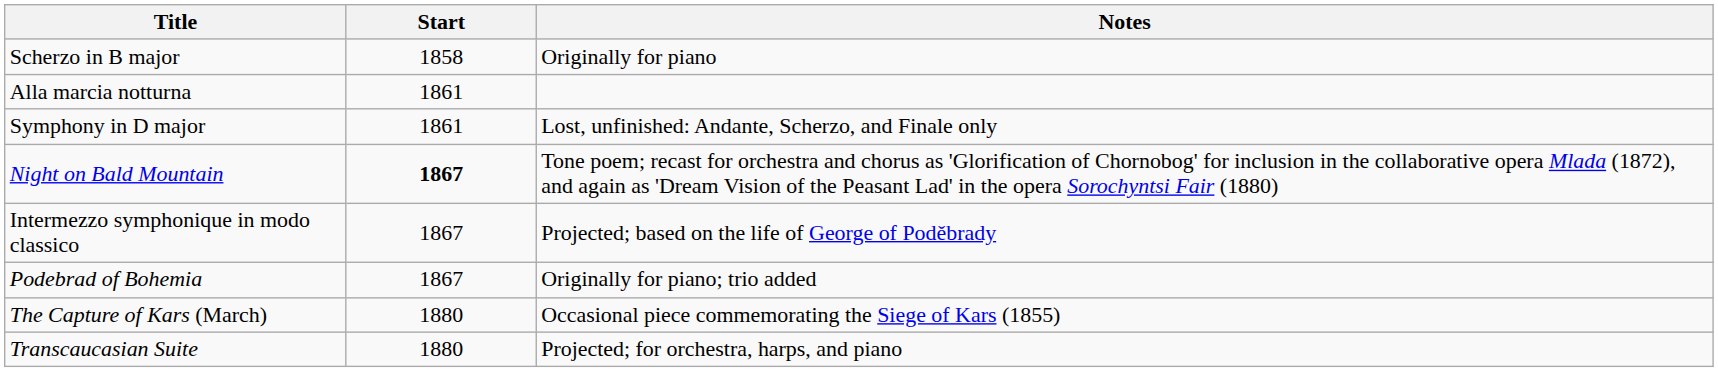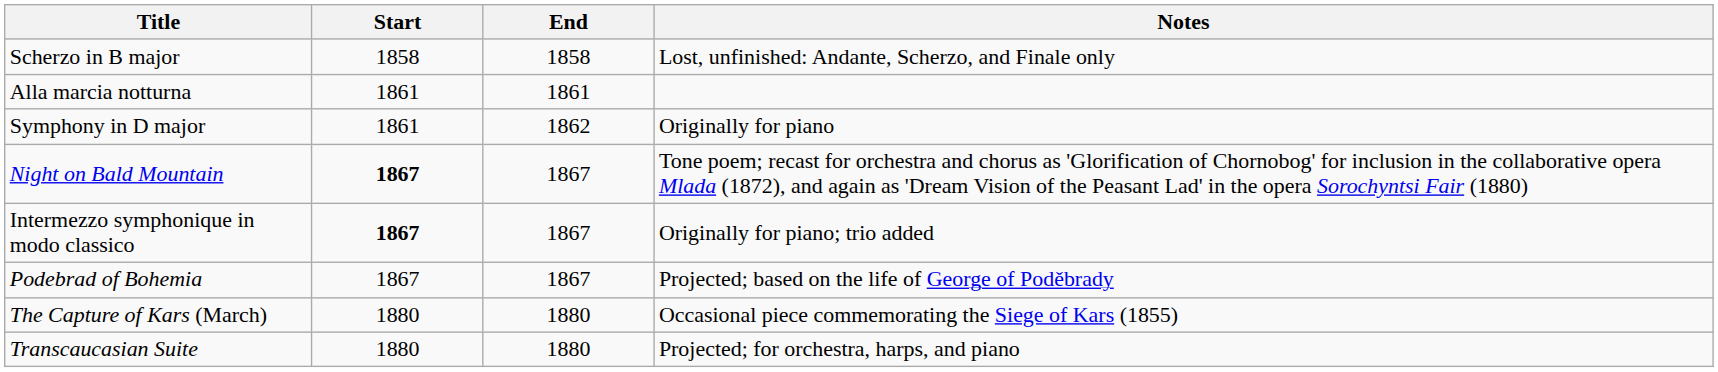+ column: End | 1858 | 1861 | 1862 | 1867 | 1867 | 1867 | 1880 | 1880
Scherzo in B major | Notes: Originally for piano -> Lost, unfinished: Andante, Scherzo, and Finale only
Symphony in D major | Notes: Lost, unfinished: Andante, Scherzo, and Finale only -> Originally for piano
Intermezzo symphonique in modo classico | Start: normal -> bold
Intermezzo symphonique in modo classico | Notes: Projected; based on the life of George of Poděbrady -> Originally for piano; trio added
Podebrad of Bohemia | Notes: Originally for piano; trio added -> Projected; based on the life of George of Poděbrady
